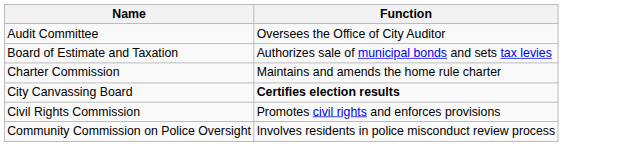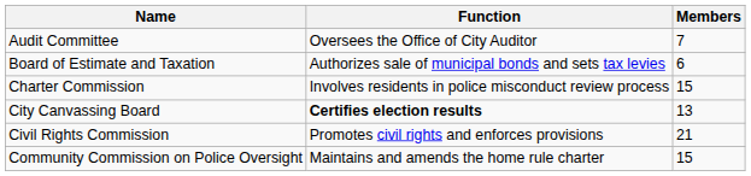+ column: Members | 7 | 6 | 15 | 13 | 21 | 15
Charter Commission | Function: Maintains and amends the home rule charter -> Involves residents in police misconduct review process
Community Commission on Police Oversight | Function: Involves residents in police misconduct review process -> Maintains and amends the home rule charter
